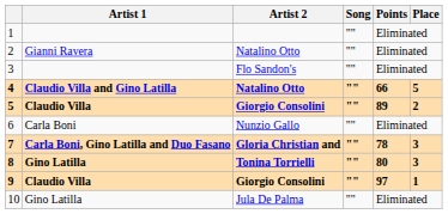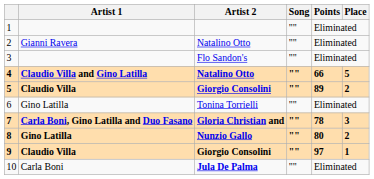6 | Artist 1: Carla Boni -> Gino Latilla
6 | Artist 2: Nunzio Gallo -> Tonina Torrielli
8 | Artist 2: Tonina Torrielli -> Nunzio Gallo
8 | Place: 3 -> 2
10 | Artist 1: Gino Latilla -> Carla Boni
10 | Artist 2: normal -> bold
